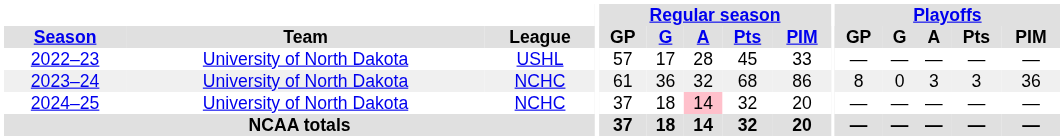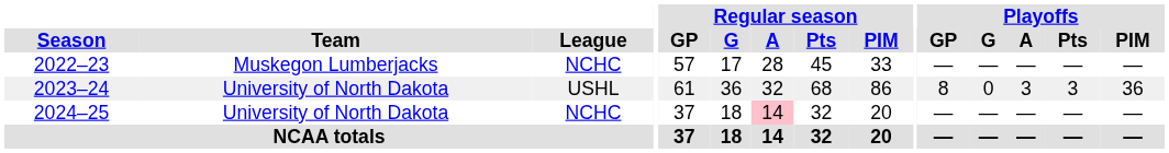2022–23 | Team: University of North Dakota -> Muskegon Lumberjacks
2022–23 | League: USHL -> NCHC
2023–24 | League: NCHC -> USHL
